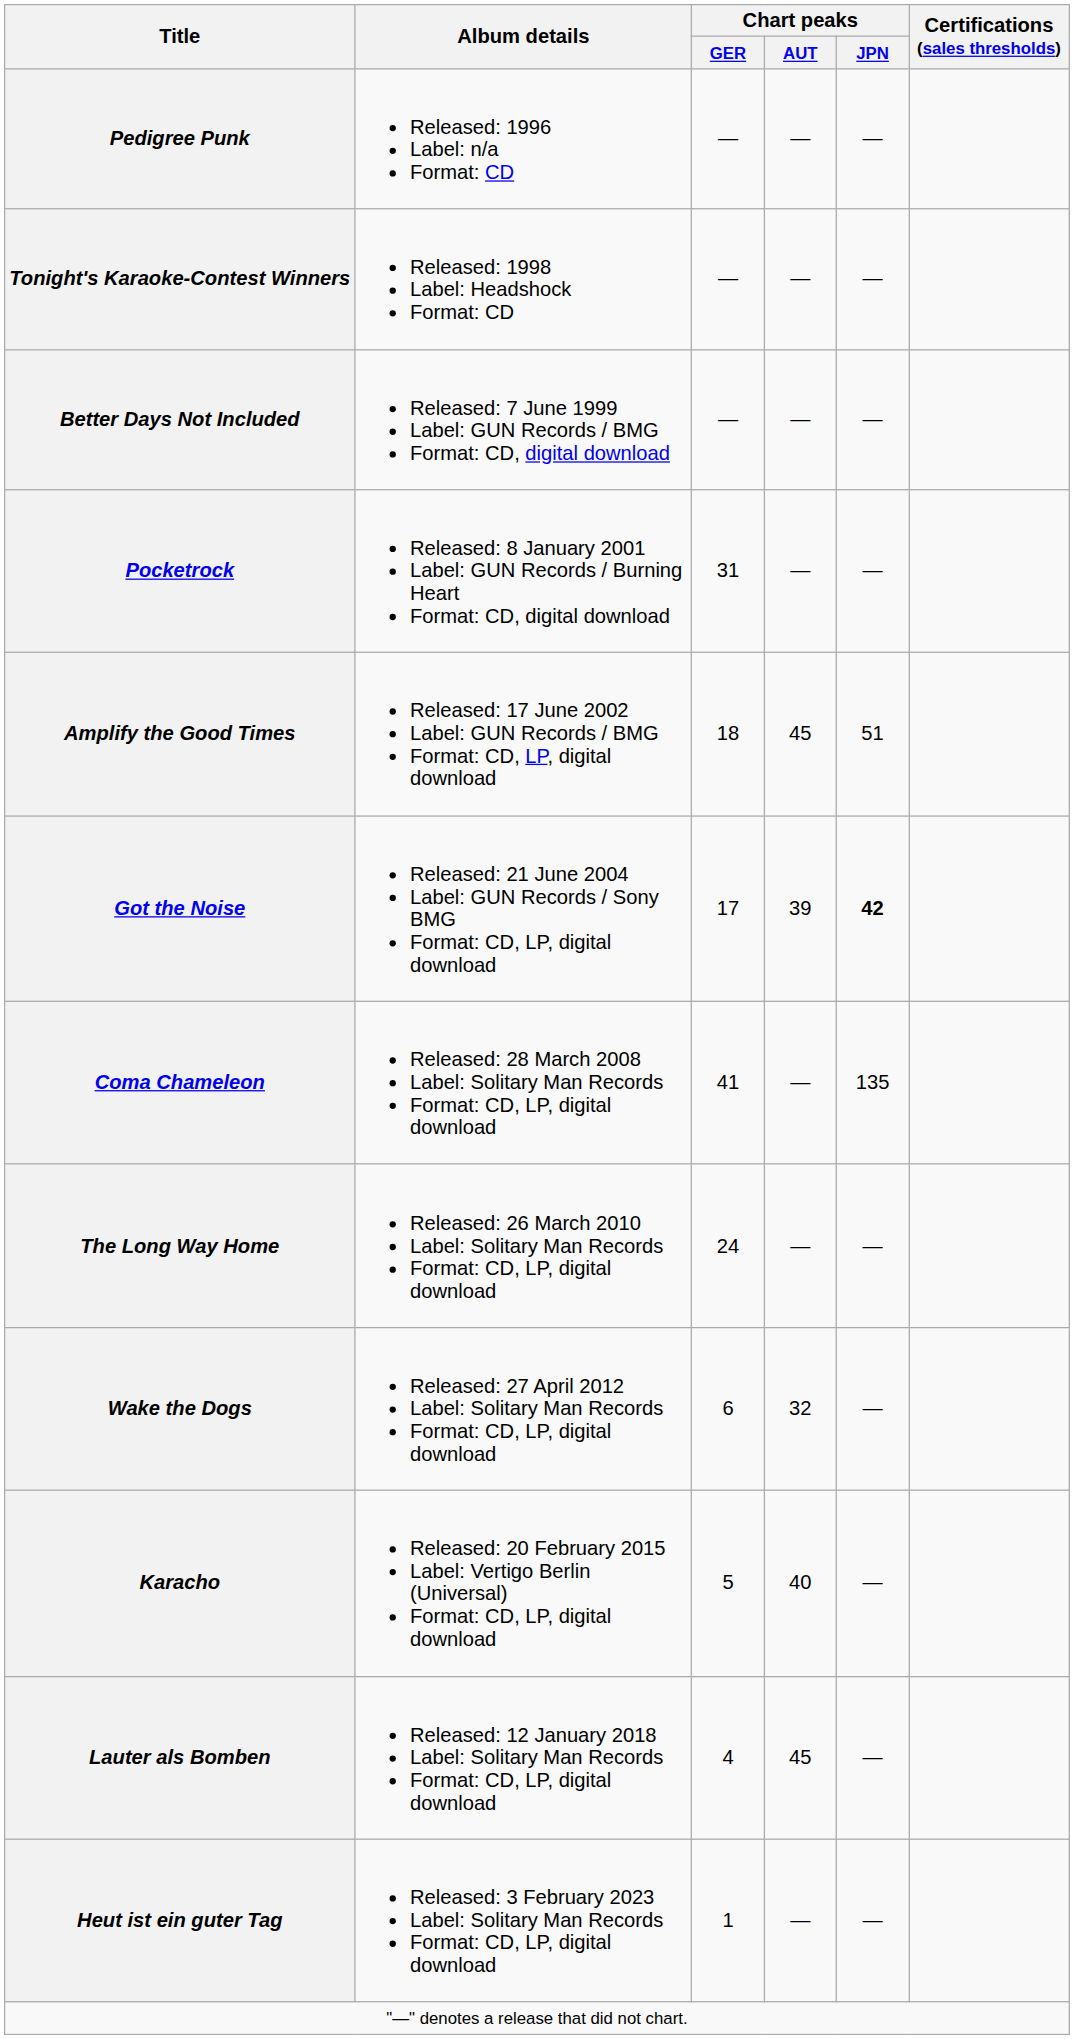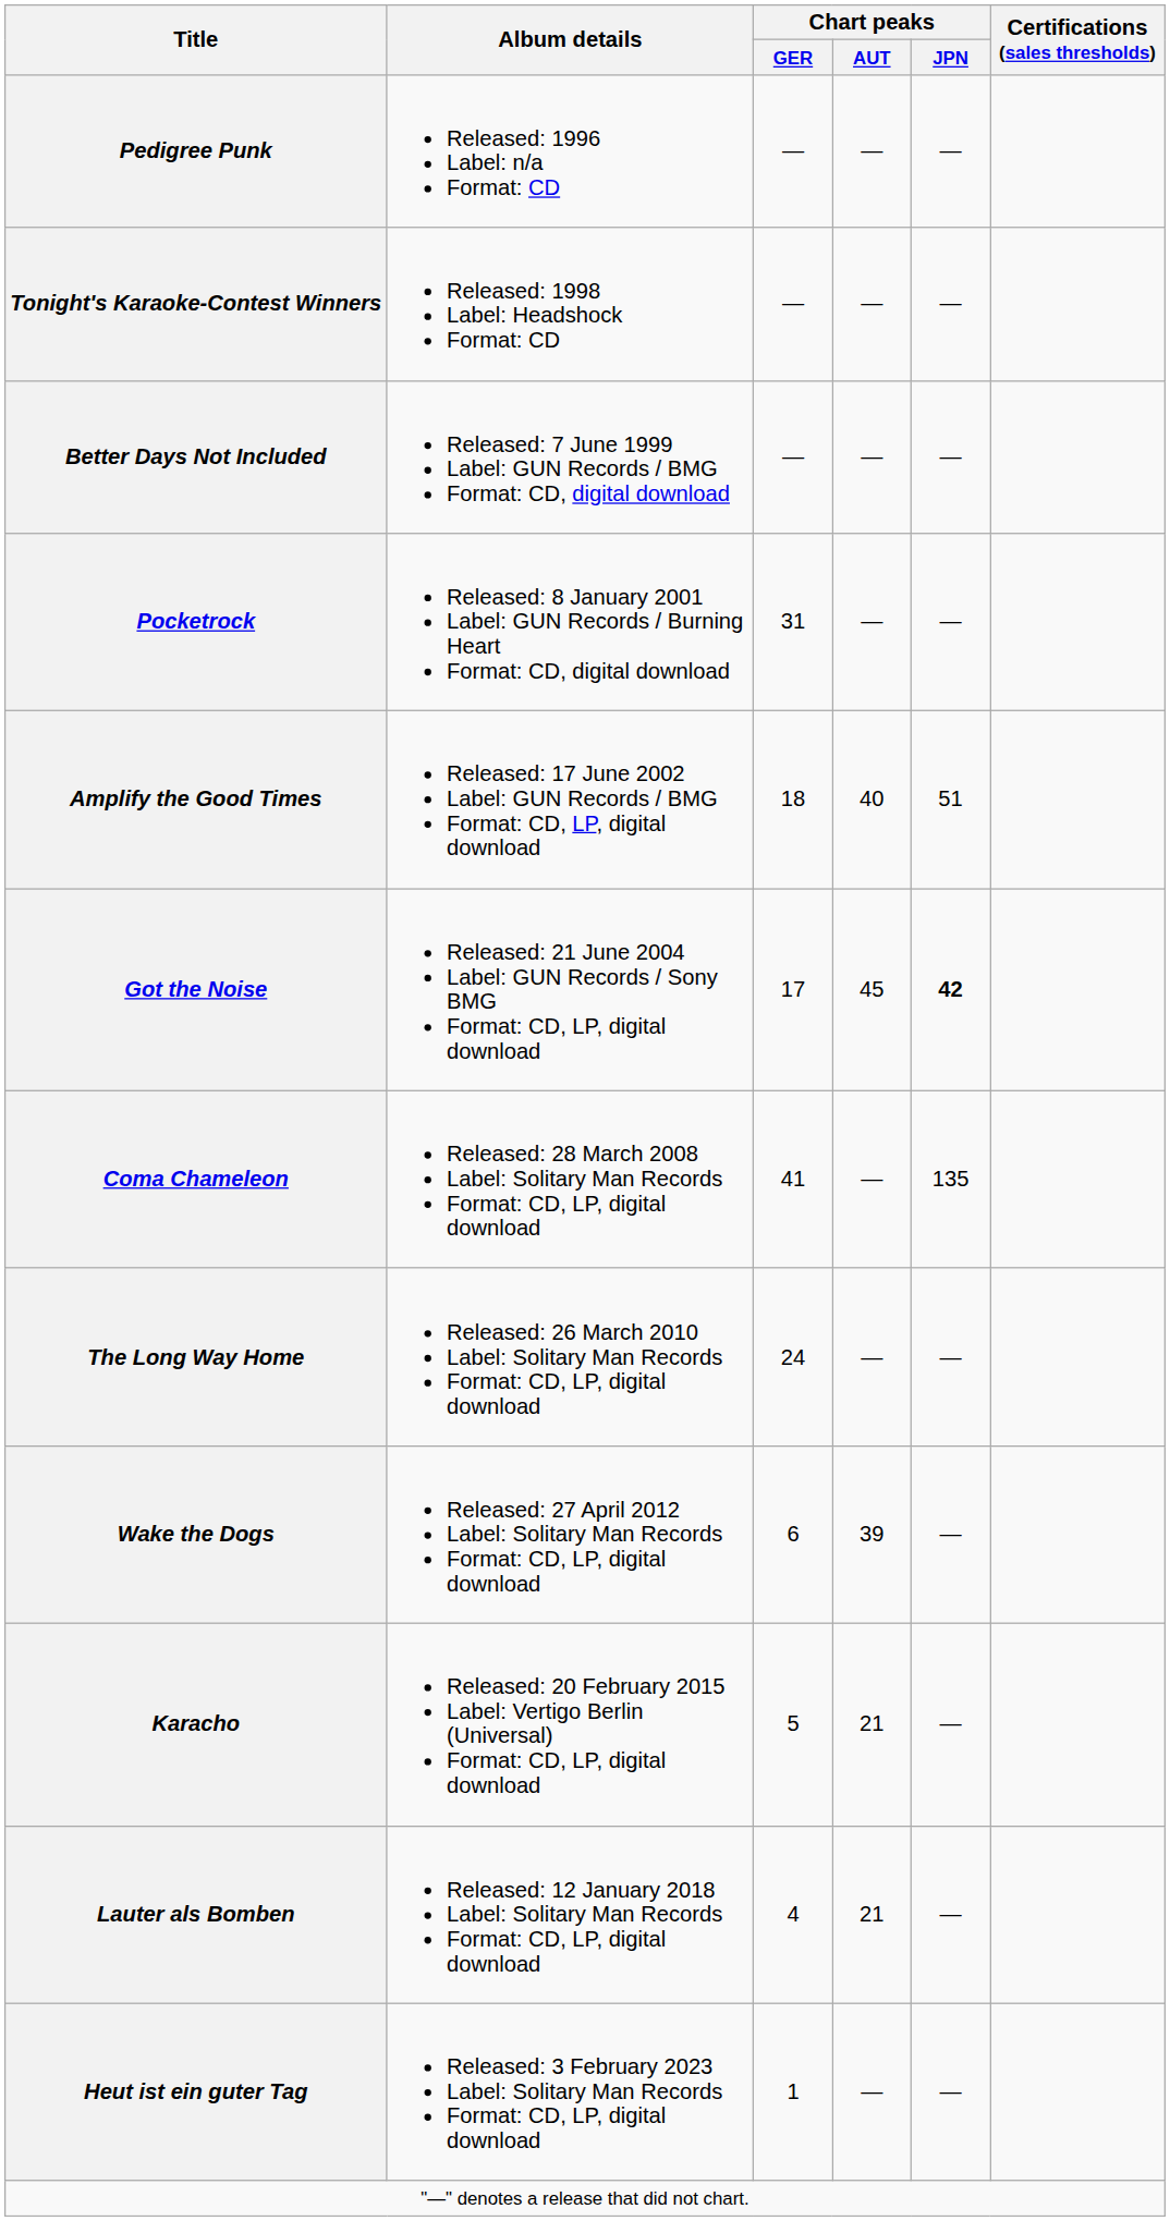Amplify the Good Times | Chart peaks / AUT: 45 -> 40
Got the Noise | Chart peaks / AUT: 39 -> 45
Wake the Dogs | Chart peaks / AUT: 32 -> 39
Karacho | Chart peaks / AUT: 40 -> 21
Lauter als Bomben | Chart peaks / AUT: 45 -> 21
